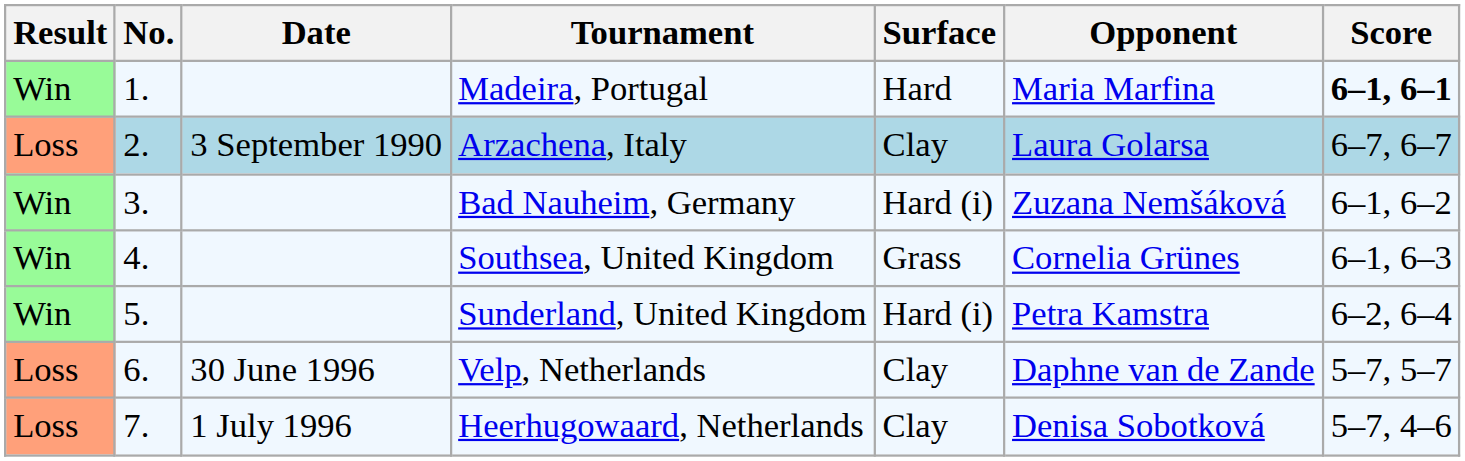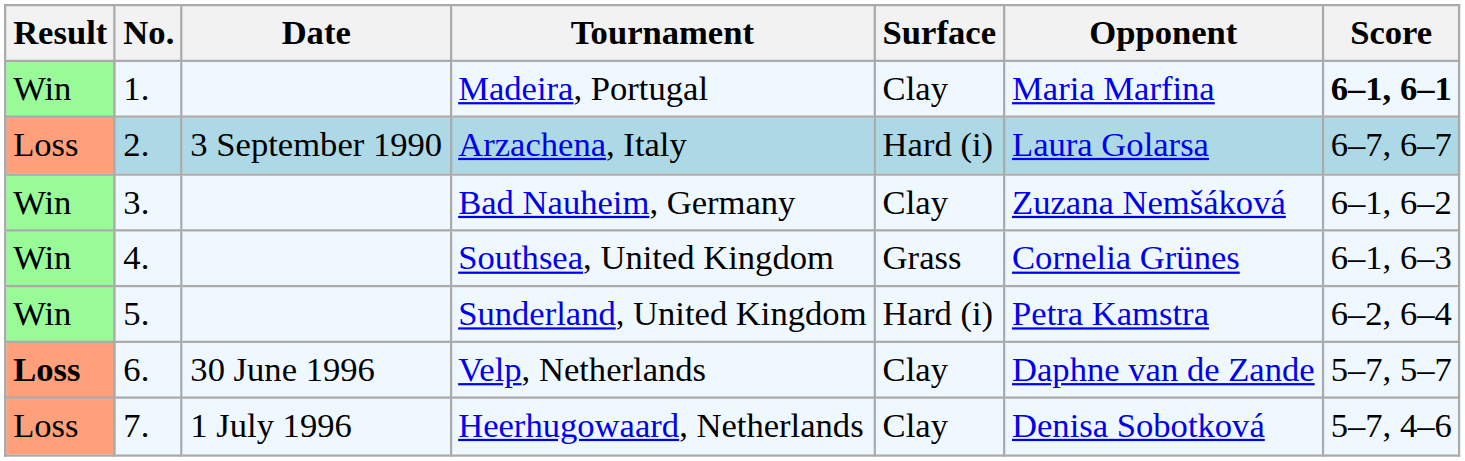Madeira, Portugal | Surface: Hard -> Clay
Arzachena, Italy | Surface: Clay -> Hard (i)
Bad Nauheim, Germany | Surface: Hard (i) -> Clay
Velp, Netherlands | Result: normal -> bold
